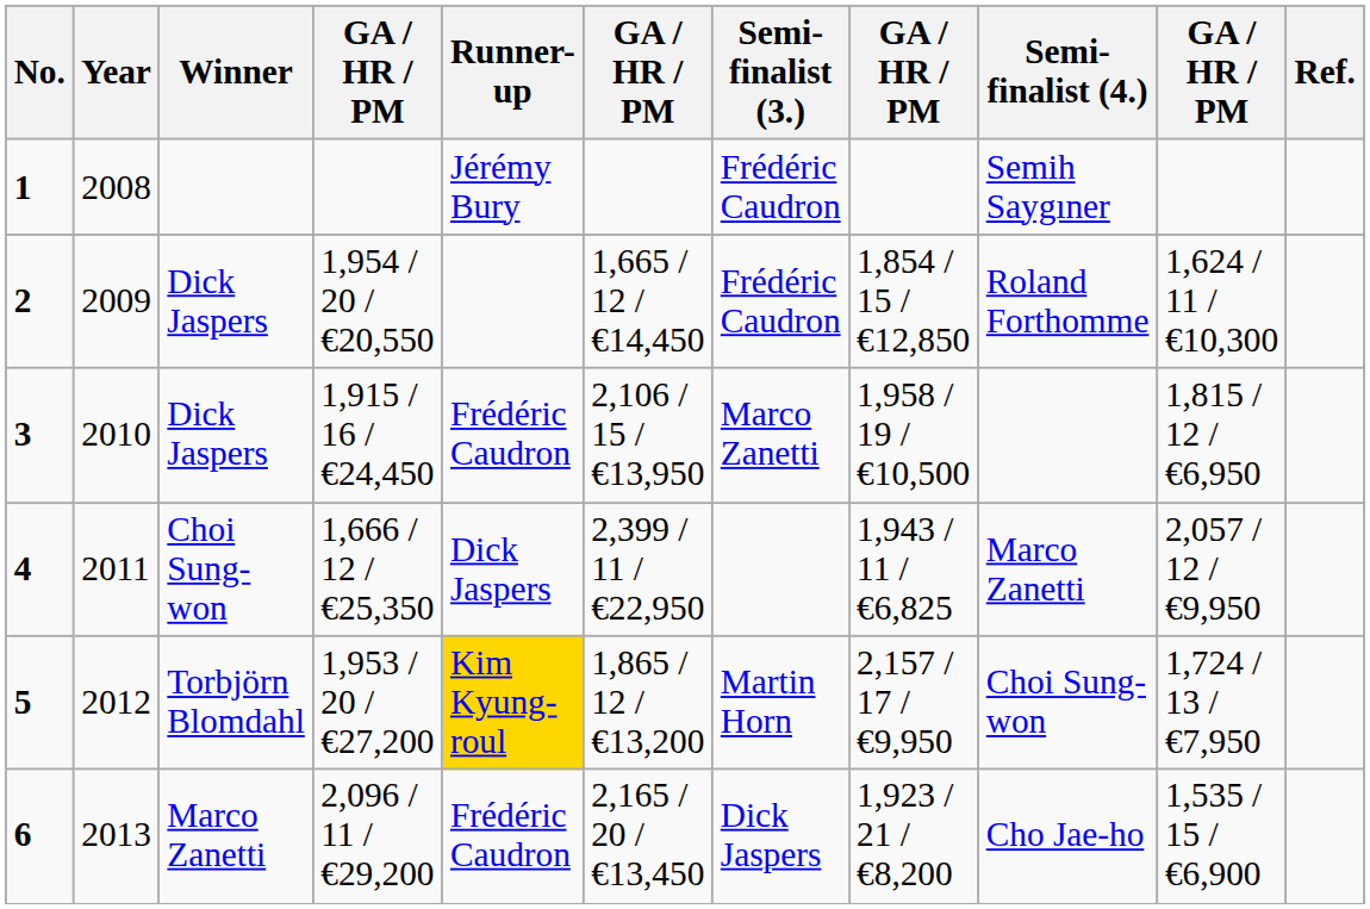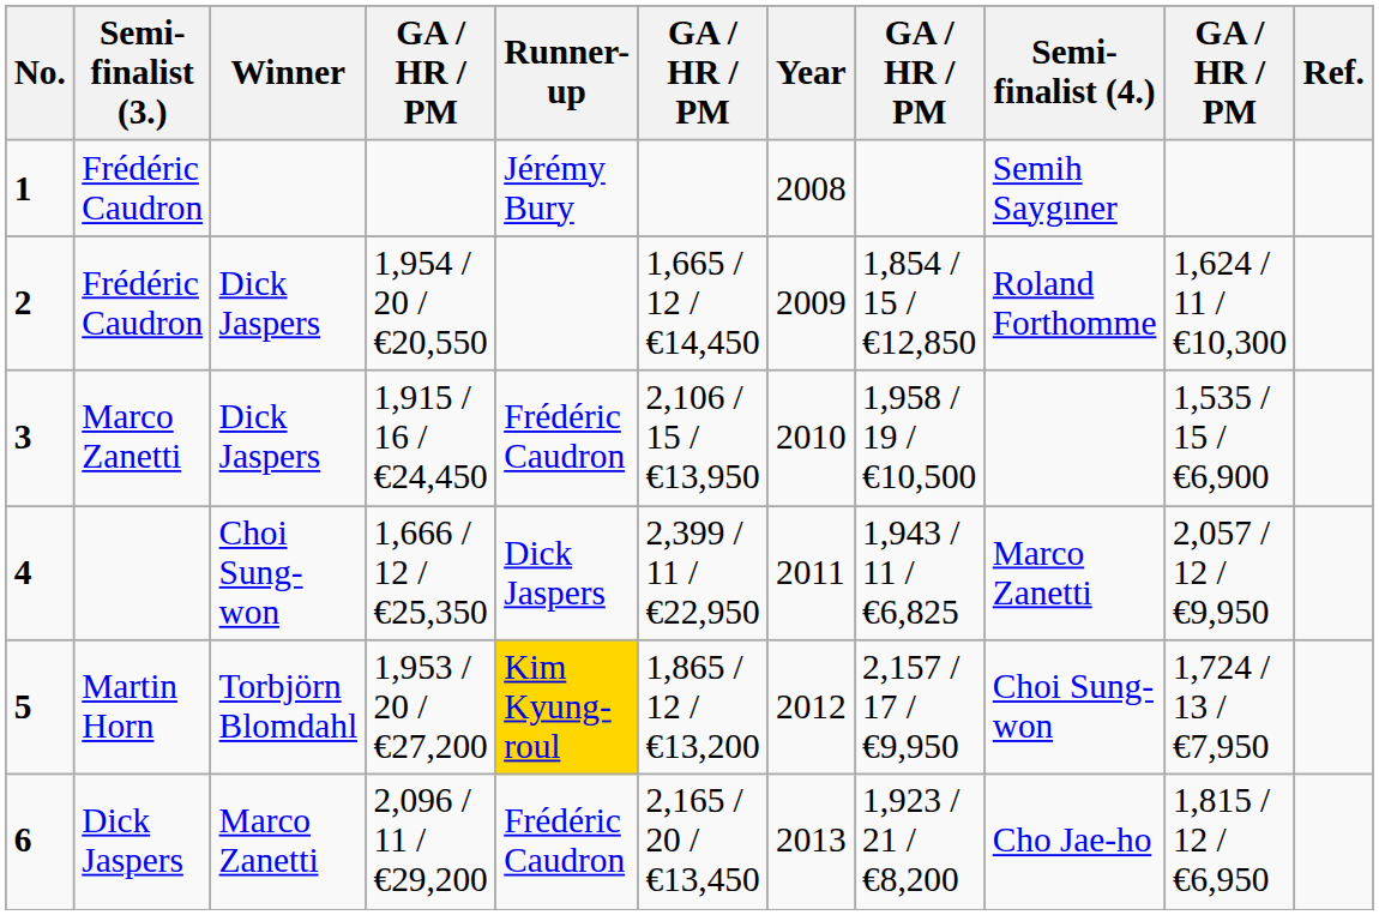columns swapped: Year <-> Semi-finalist (3.)
3 | column 10: 1,815 / 12 / €6,950 -> 1,535 / 15 / €6,900
6 | column 10: 1,535 / 15 / €6,900 -> 1,815 / 12 / €6,950
